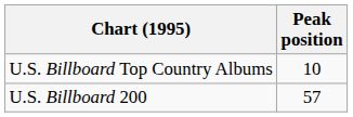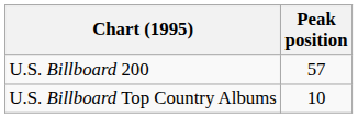rows swapped: U.S. Billboard Top Country Albums <-> U.S. Billboard 200
